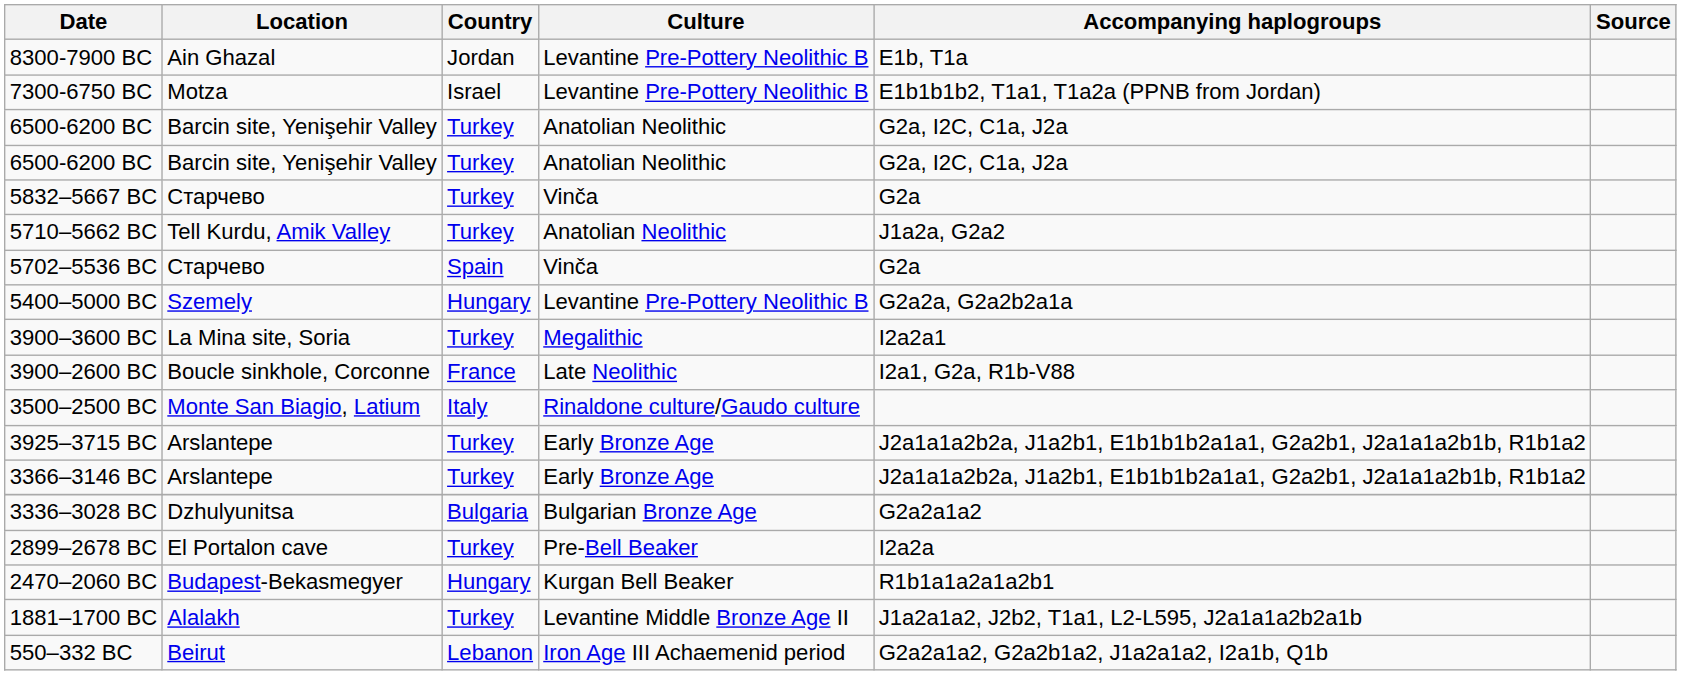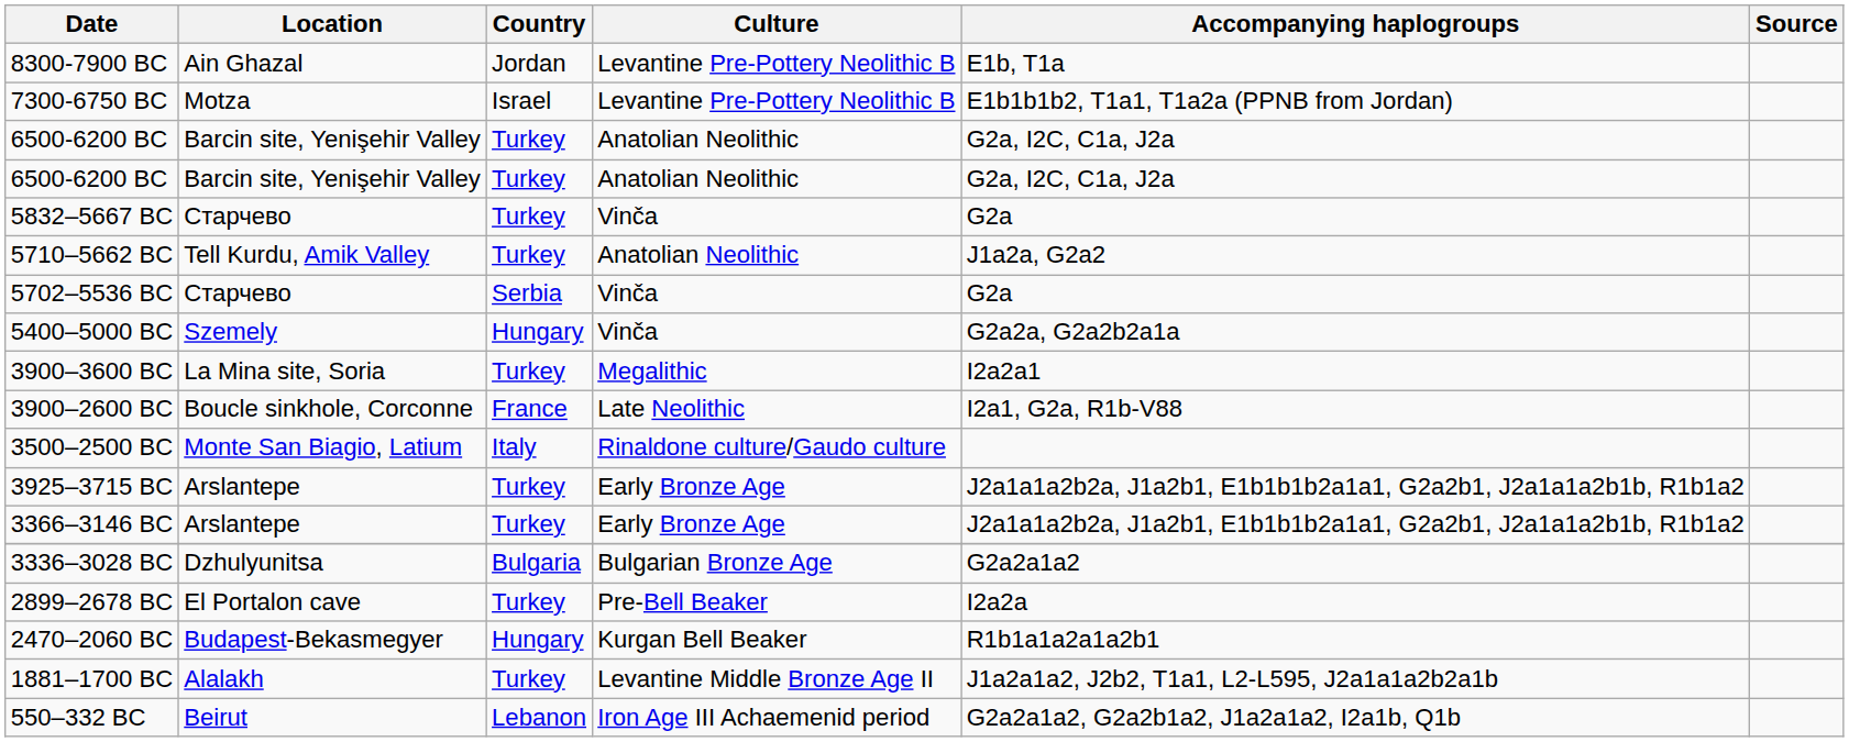5702–5536 BC | Country: Spain -> Serbia
5400–5000 BC | Culture: Levantine Pre-Pottery Neolithic B -> Vinča
